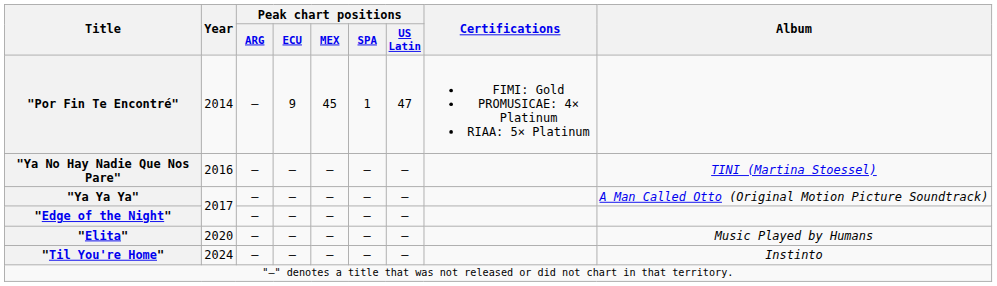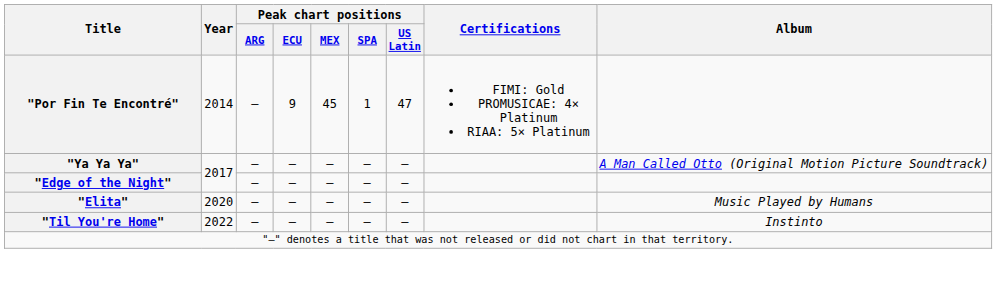- row: "Ya No Hay Nadie Que Nos Pare" | 2016 | — | — | — | — | — | TINI (Martina Stoessel)
"Til You're Home" | Year: 2024 -> 2022
